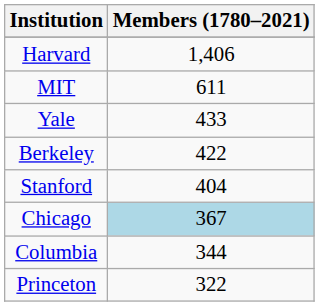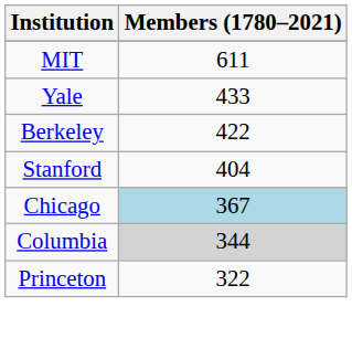- row: Harvard | 1,406
Columbia | Members (1780–2021): no background -> lightgrey background
